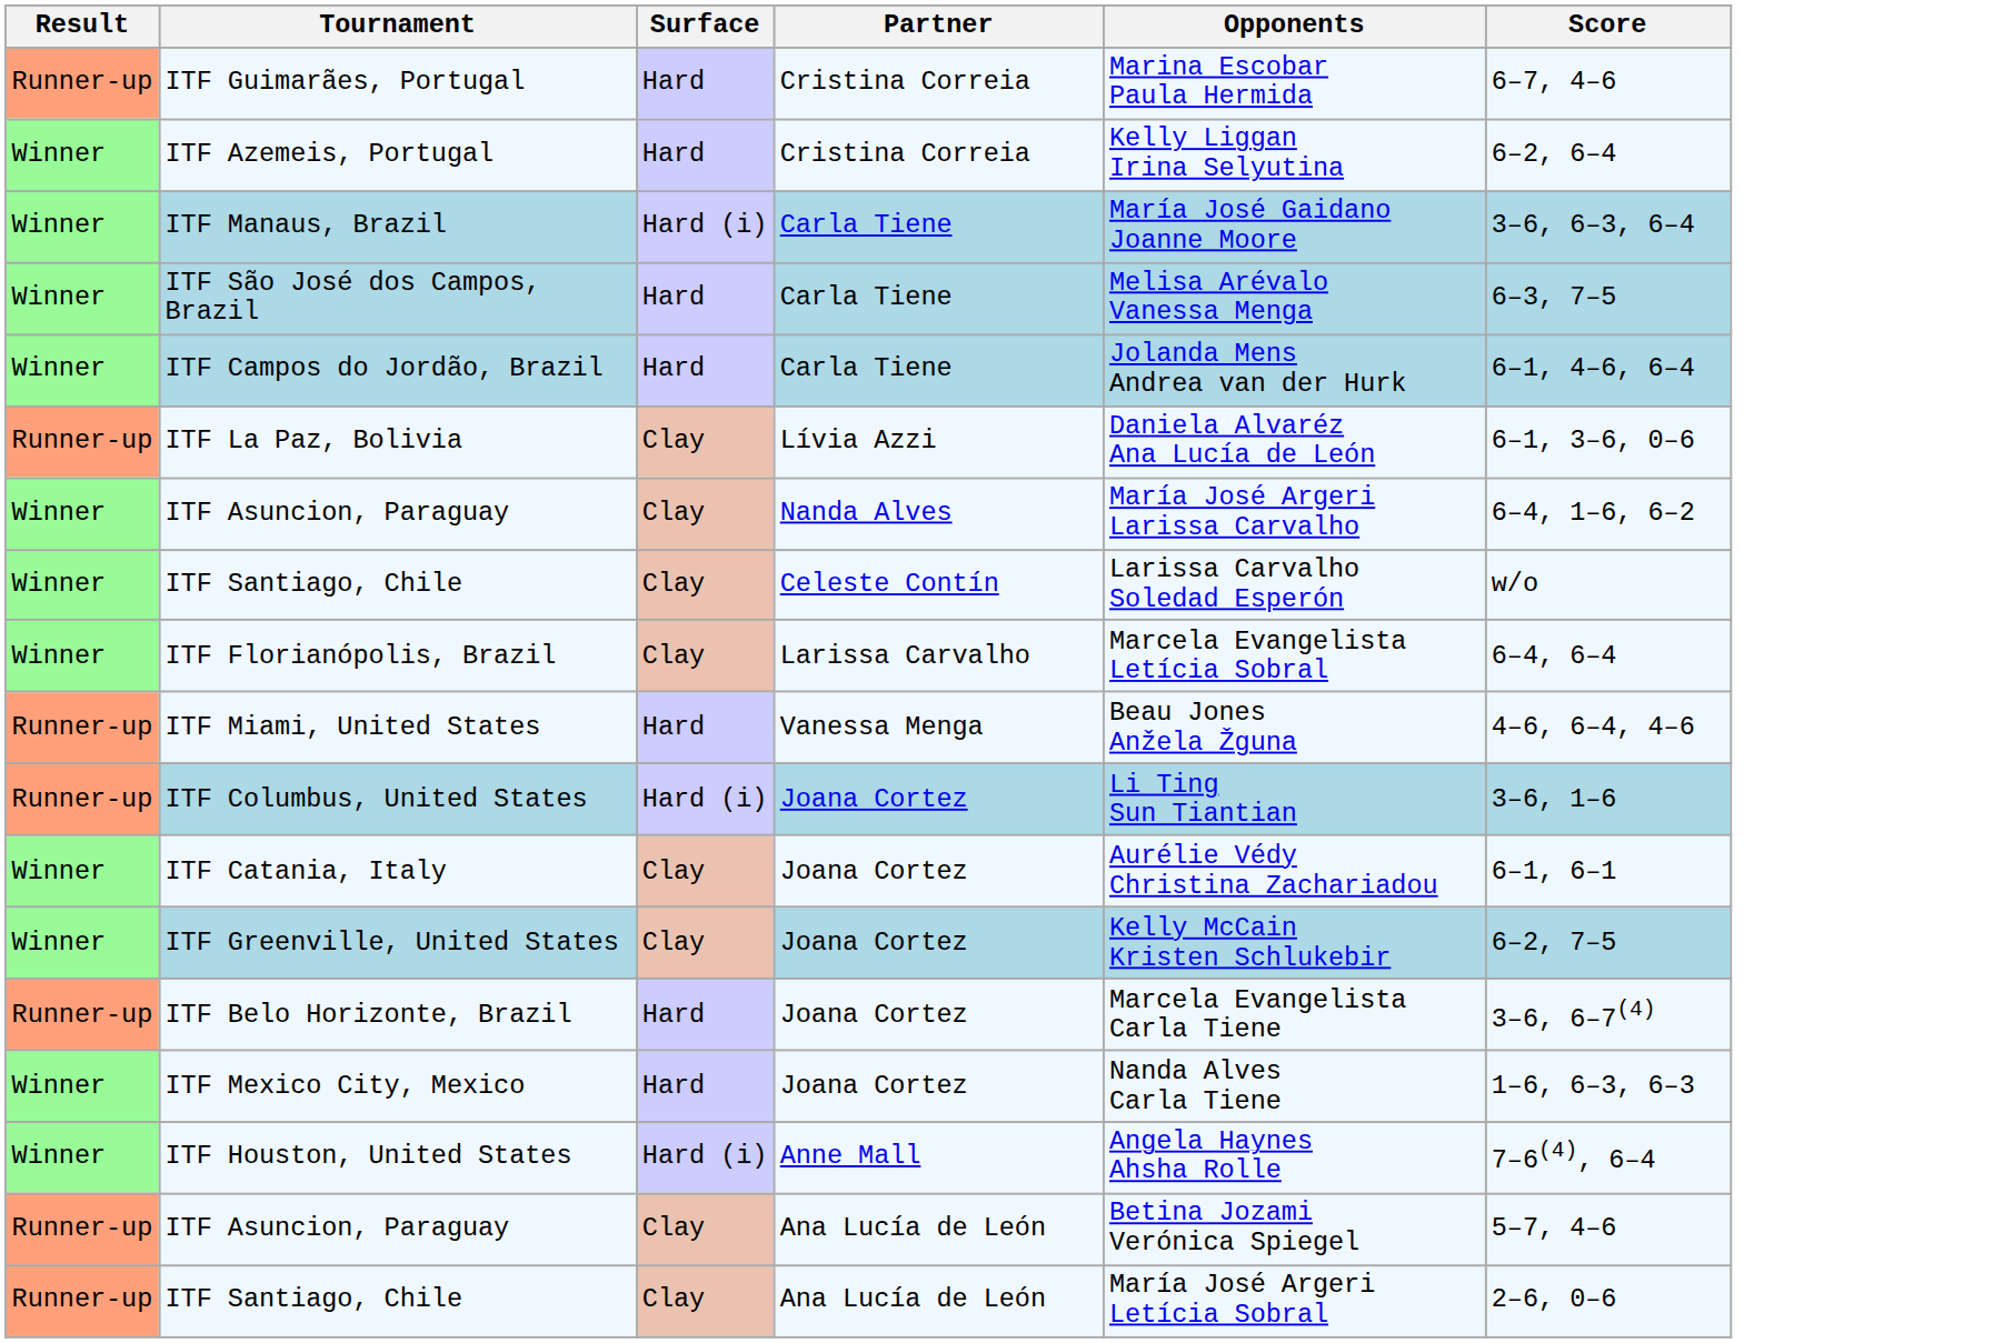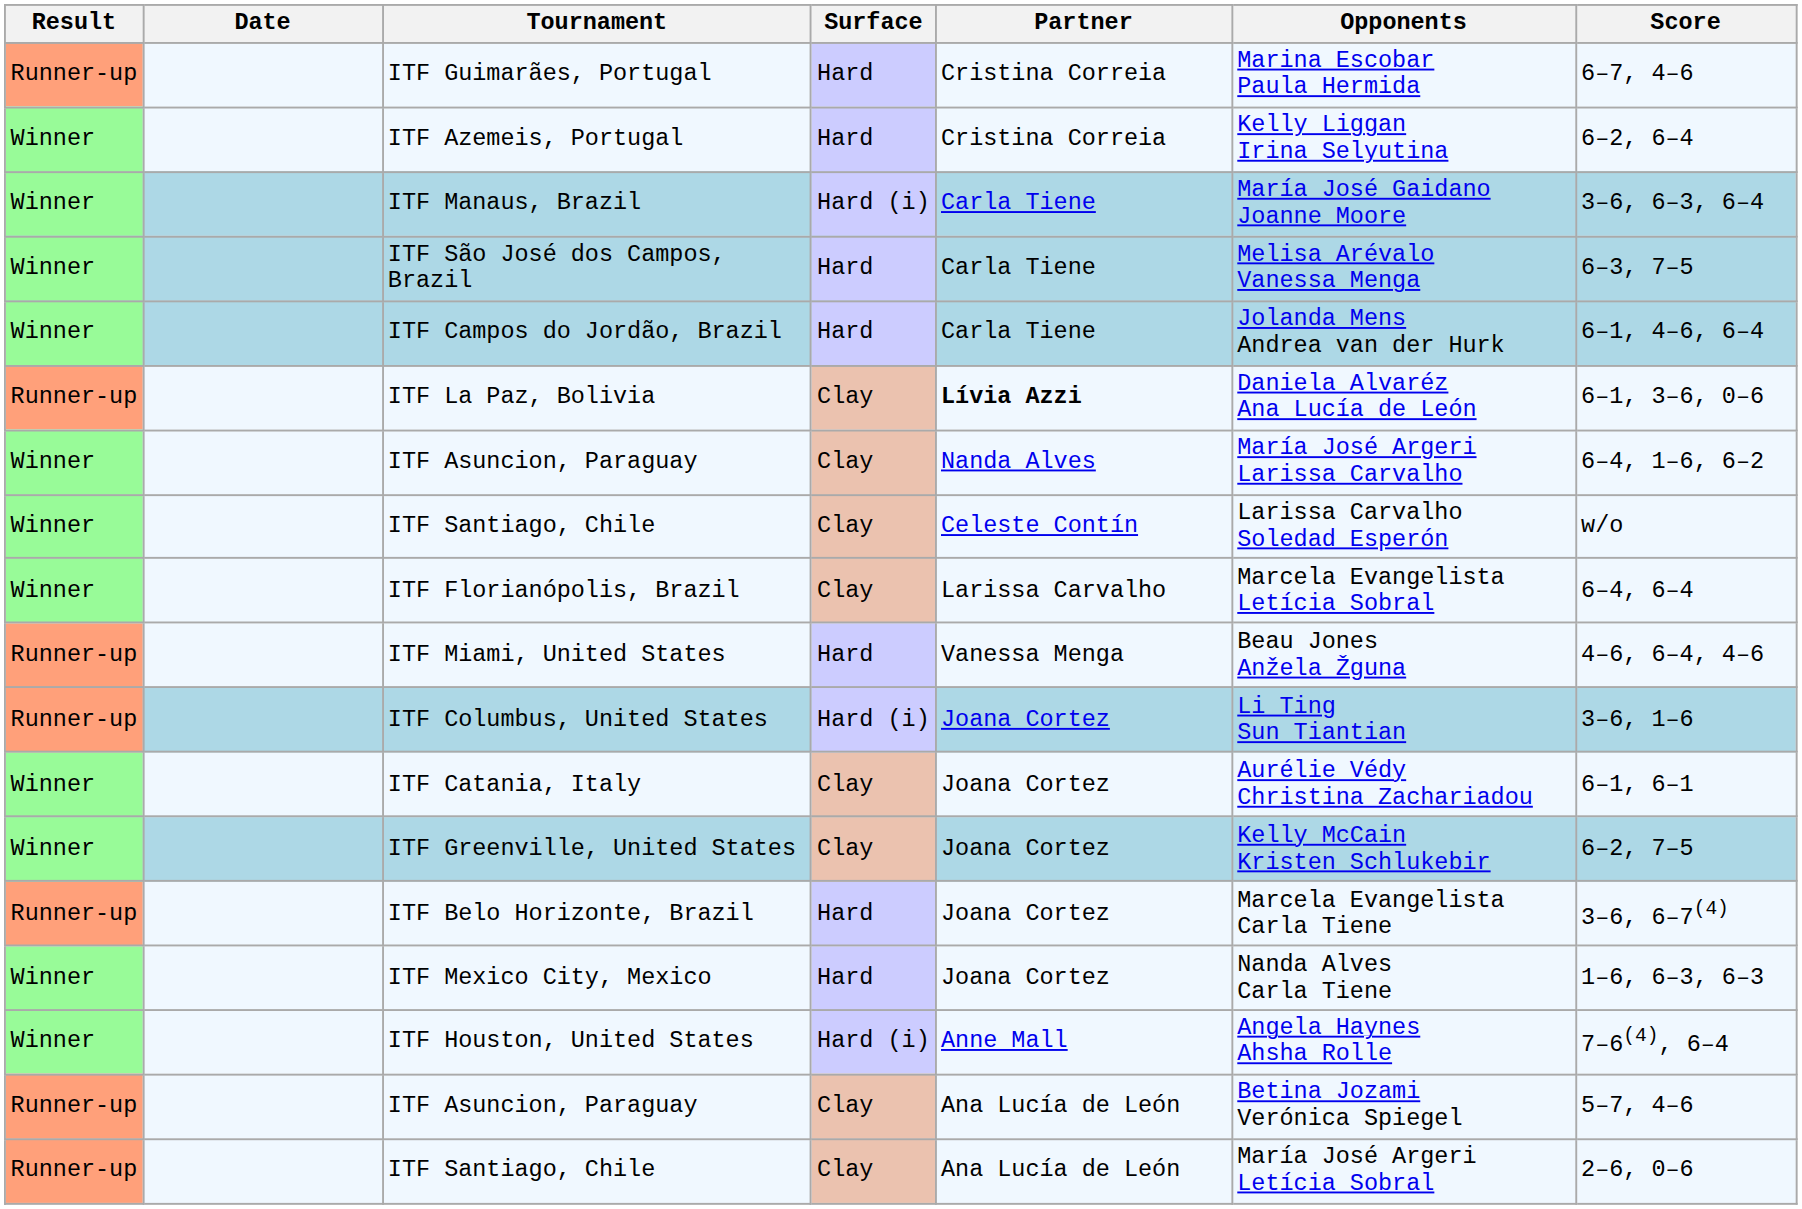+ column: Date
ITF La Paz, Bolivia | Partner: normal -> bold
